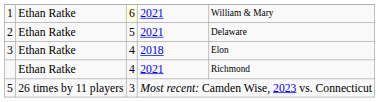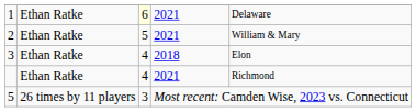1 | column 5: William & Mary -> Delaware
2 | column 5: Delaware -> William & Mary
